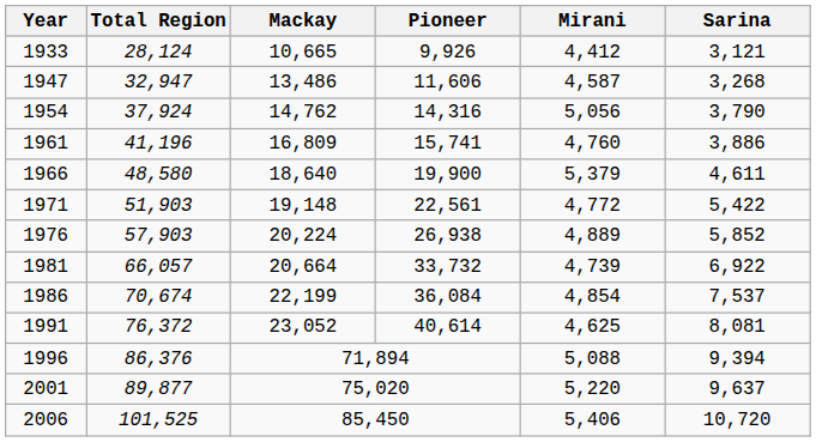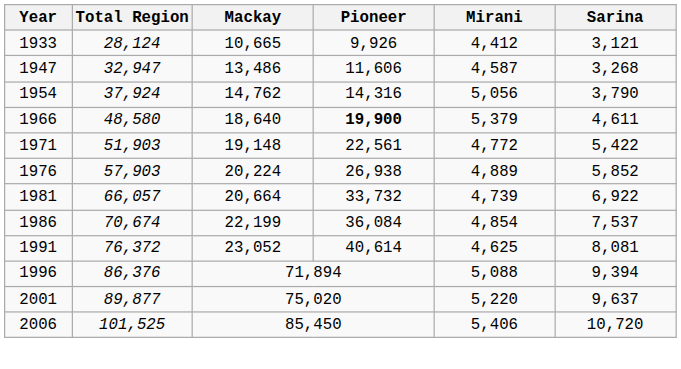- row: 1961 | 41,196 | 16,809 | 15,741 | 4,760 | 3,886
1966 | Pioneer: normal -> bold
